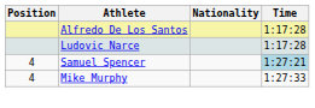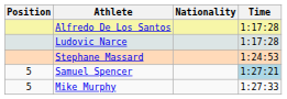+ row: Stephane Massard | 1:24:53
Samuel Spencer | Position: 4 -> 5
Mike Murphy | Position: 4 -> 5
